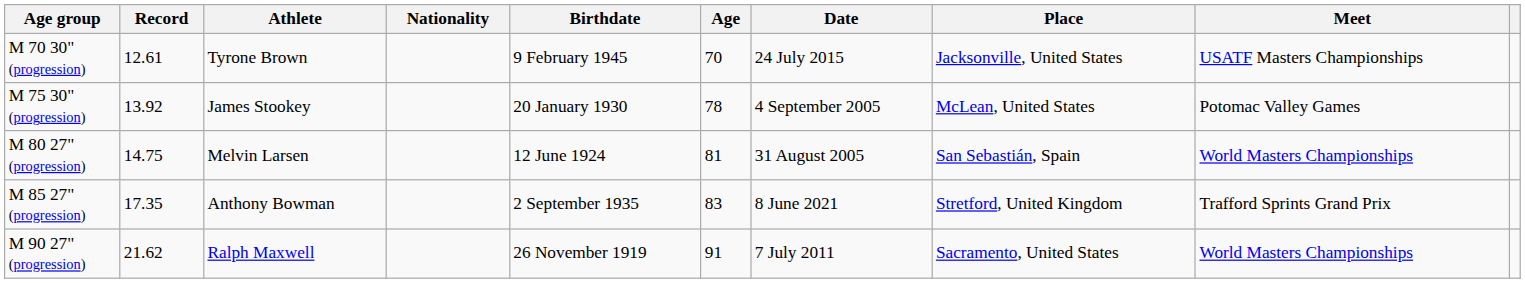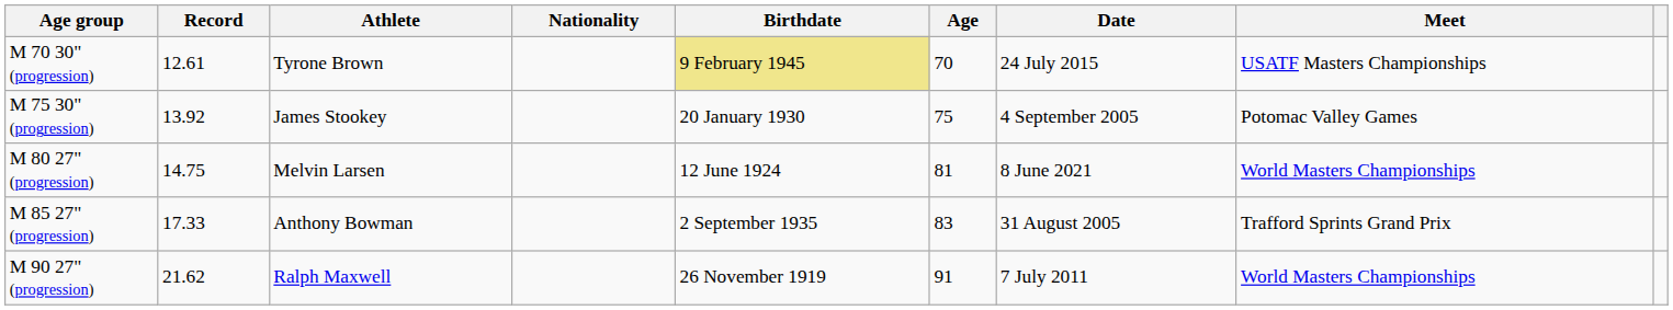- column: Place | Jacksonville, United States | McLean, United States | San Sebastián, Spain | Stretford, United Kingdom | Sacramento, United States
M 70 30" (progression) | Birthdate: no background -> khaki background
M 75 30" (progression) | Age: 78 -> 75
M 80 27" (progression) | Date: 31 August 2005 -> 8 June 2021
M 85 27" (progression) | Record: 17.35 -> 17.33
M 85 27" (progression) | Date: 8 June 2021 -> 31 August 2005
